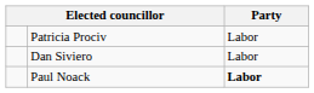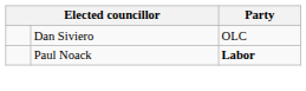- row: Patricia Prociv | Labor
Dan Siviero | Party: Labor -> OLC
